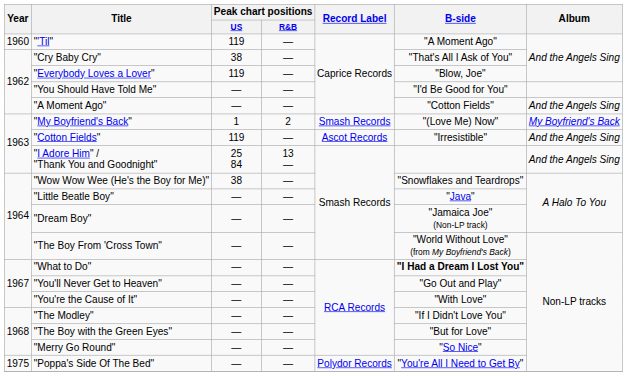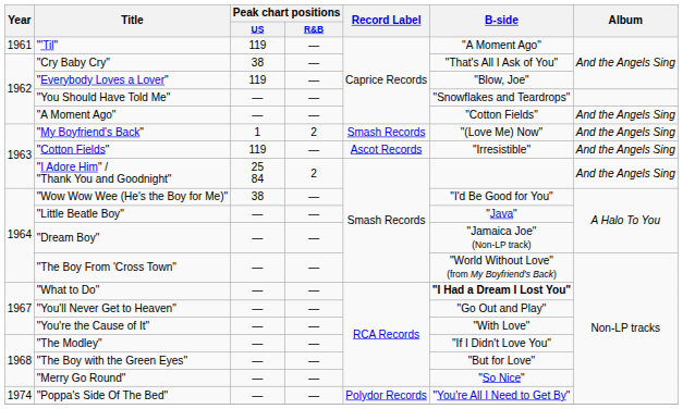"'Til" | Year: 1960 -> 1961
"You Should Have Told Me" | B-side: "I'd Be Good for You" -> "Snowflakes and Teardrops"
"My Boyfriend's Back" | Album: My Boyfriend's Back -> And the Angels Sing
"I Adore Him" / "Thank You and Goodnight" | Peak chart positions / R&B: 13 — -> 2
"Wow Wow Wee (He's the Boy for Me)" | B-side: "Snowflakes and Teardrops" -> "I'd Be Good for You"
"Poppa's Side Of The Bed" | Year: 1975 -> 1974
